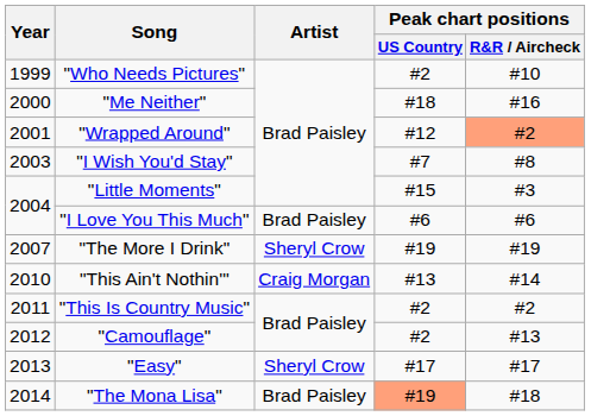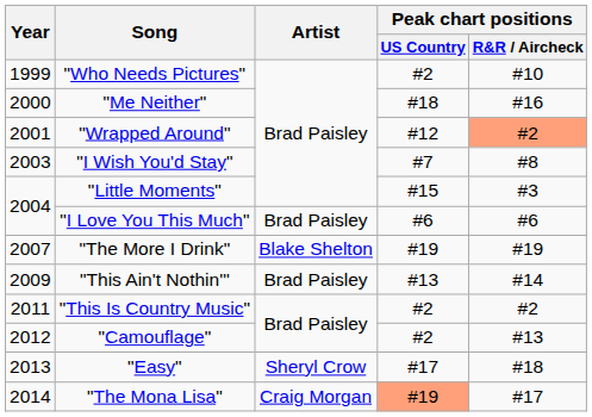"The More I Drink" | Artist: Sheryl Crow -> Blake Shelton
"This Ain't Nothin'" | Year: 2010 -> 2009
"This Ain't Nothin'" | Artist: Craig Morgan -> Brad Paisley
"Easy" | Peak chart positions / R&R / Aircheck: #17 -> #18
"The Mona Lisa" | Artist: Brad Paisley -> Craig Morgan
"The Mona Lisa" | Peak chart positions / R&R / Aircheck: #18 -> #17
